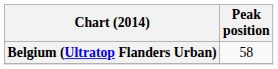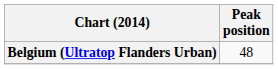Belgium (Ultratop Flanders Urban) | Peak position: 58 -> 48
